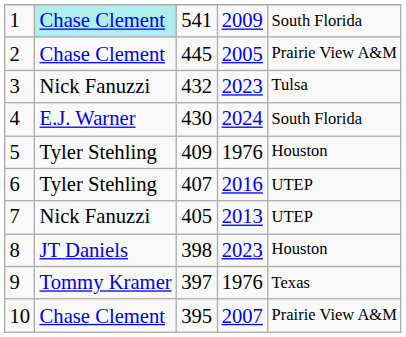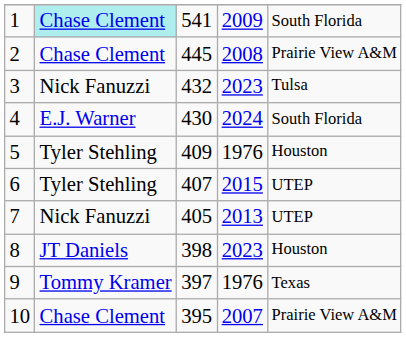2 | column 4: 2005 -> 2008
6 | column 4: 2016 -> 2015
